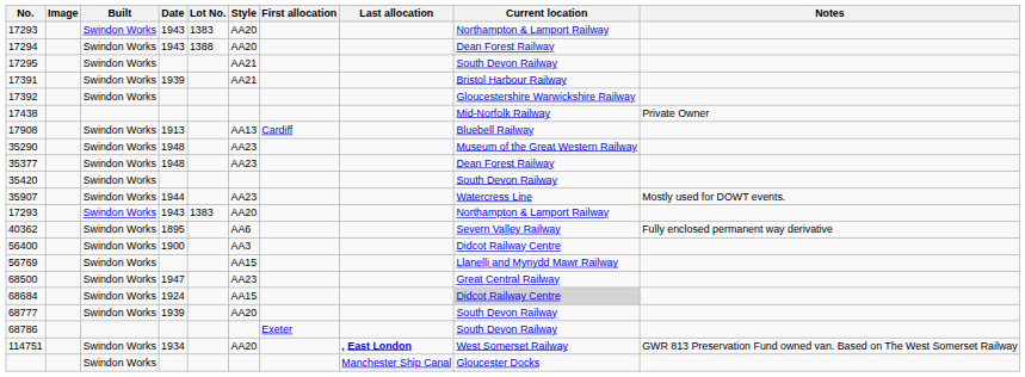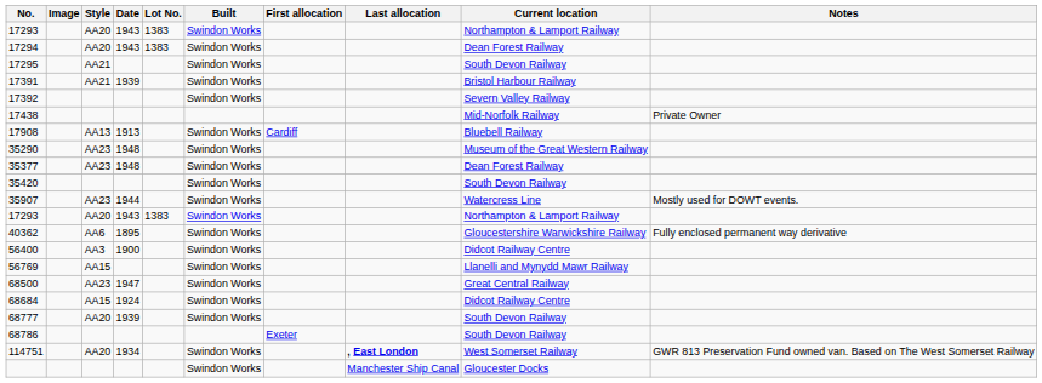columns swapped: Built <-> Style
17294 | Lot No.: 1388 -> 1383
17392 | Current location: Gloucestershire Warwickshire Railway -> Severn Valley Railway
40362 | Current location: Severn Valley Railway -> Gloucestershire Warwickshire Railway
68684 | Current location: lightgrey background -> no background
